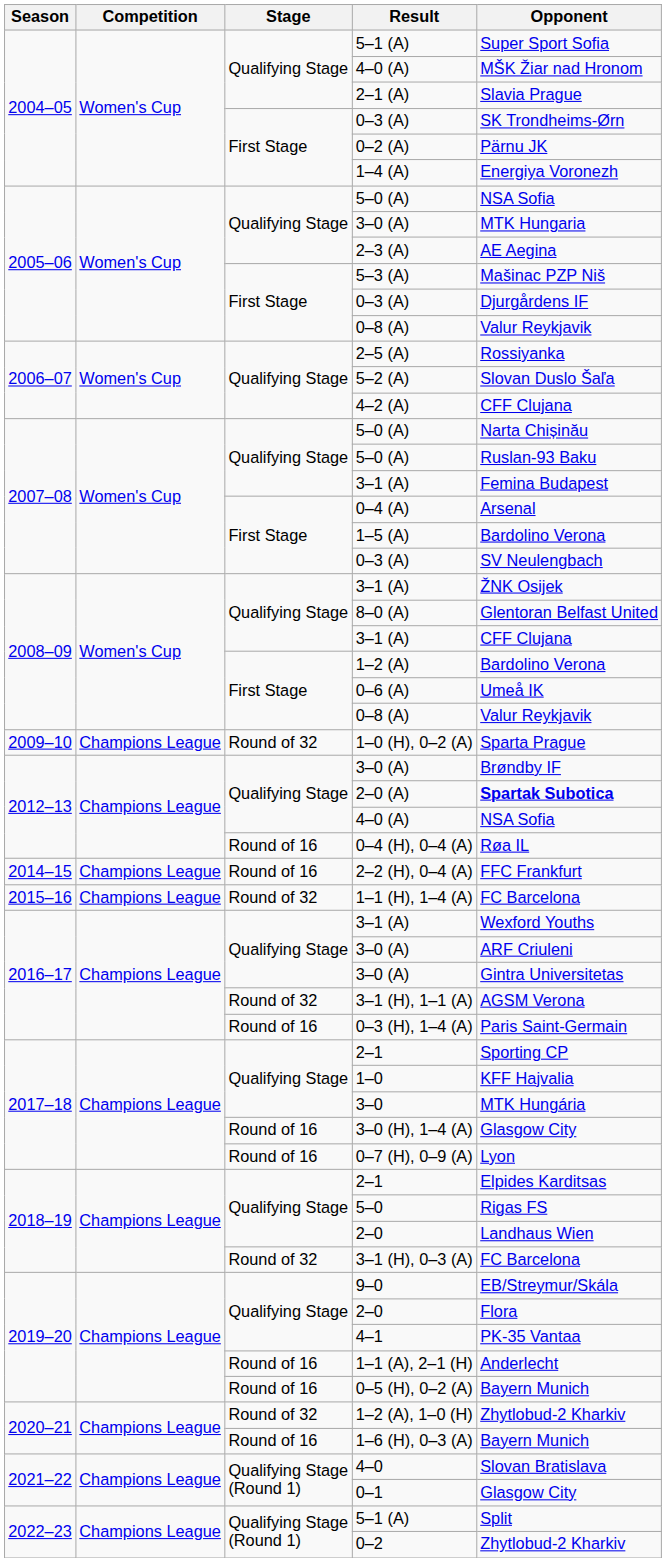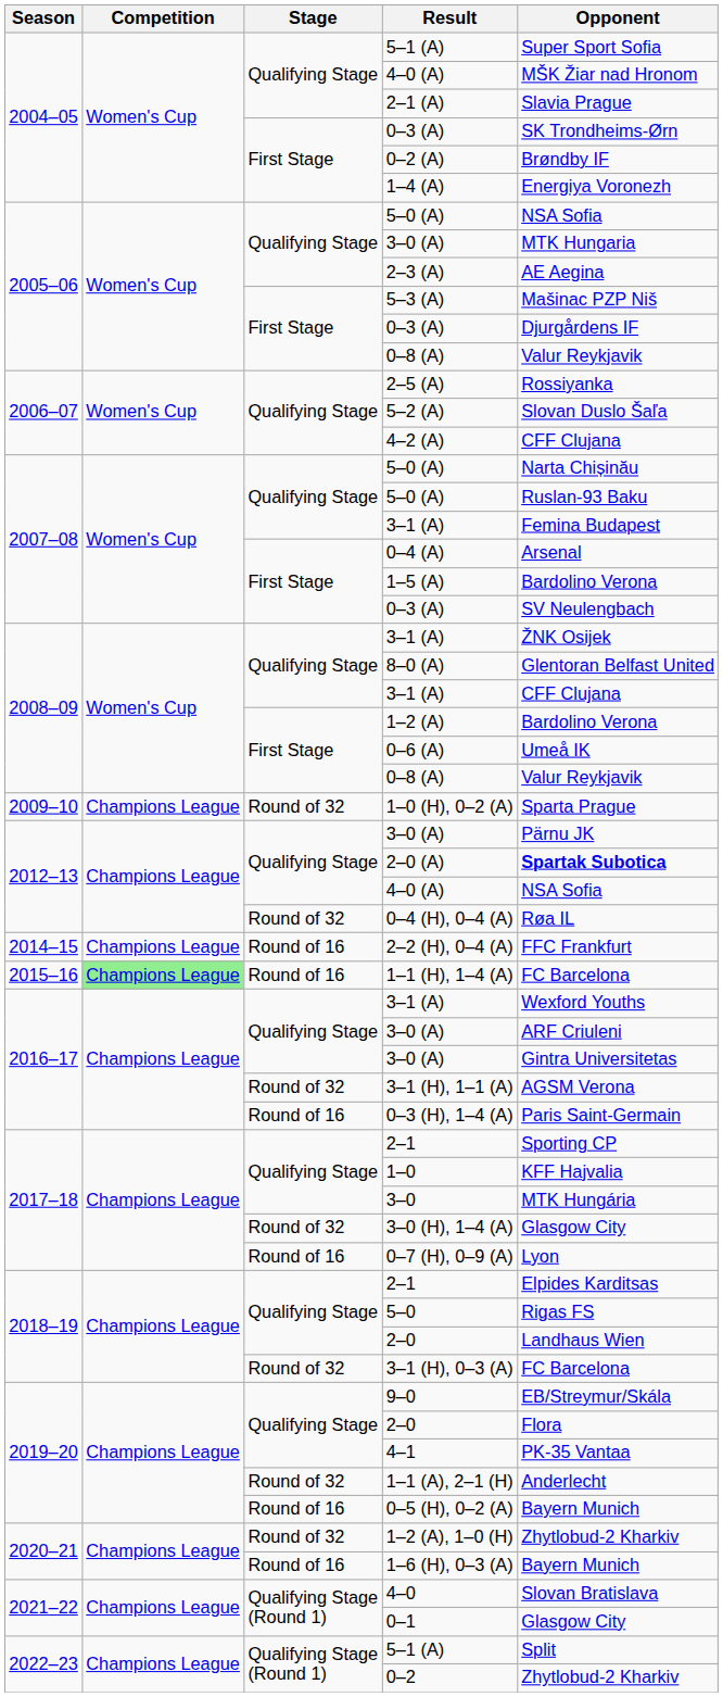0–2 (A) | Opponent: Pärnu JK -> Brøndby IF
2012–13 / 3–0 (A) | Opponent: Brøndby IF -> Pärnu JK
0–4 (H), 0–4 (A) | Stage: Round of 16 -> Round of 32
1–1 (H), 1–4 (A) | Competition: no background -> lightgreen background
1–1 (H), 1–4 (A) | Stage: Round of 32 -> Round of 16
3–0 (H), 1–4 (A) | Stage: Round of 16 -> Round of 32
1–1 (A), 2–1 (H) | Stage: Round of 16 -> Round of 32
